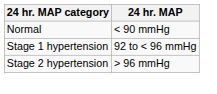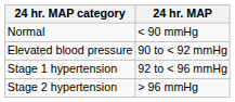+ row: Elevated blood pressure | 90 to < 92 mmHg
